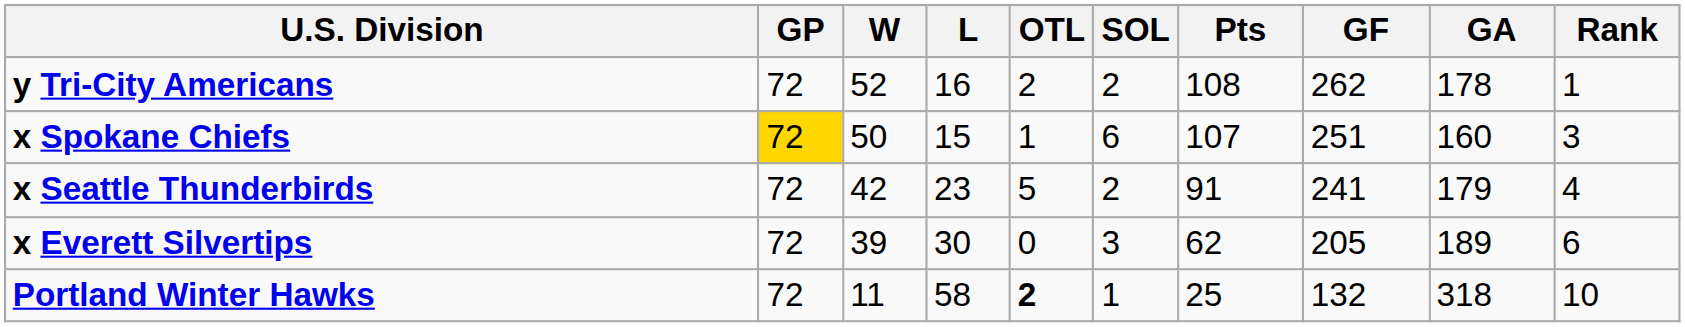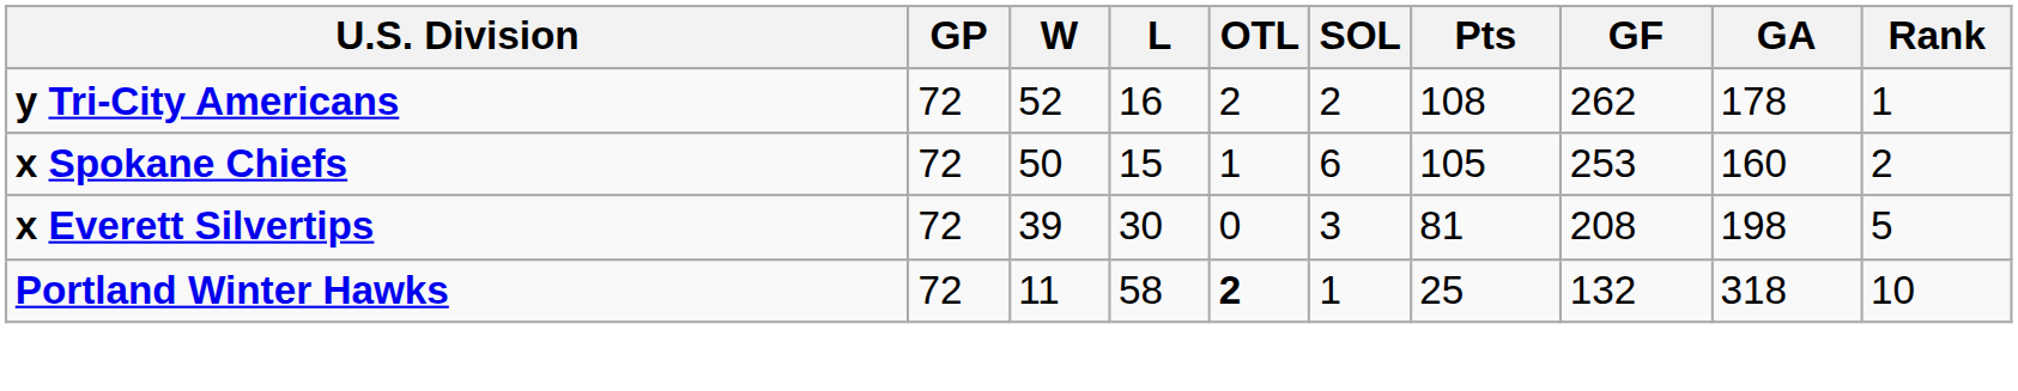x Spokane Chiefs | GP: gold background -> no background
x Spokane Chiefs | Pts: 107 -> 105
x Spokane Chiefs | GF: 251 -> 253
x Spokane Chiefs | Rank: 3 -> 2
- row: x Seattle Thunderbirds | 72 | 42 | 23 | 5 | 2 | 91 | 241 | 179 | 4
x Everett Silvertips | Pts: 62 -> 81
x Everett Silvertips | GF: 205 -> 208
x Everett Silvertips | GA: 189 -> 198
x Everett Silvertips | Rank: 6 -> 5
